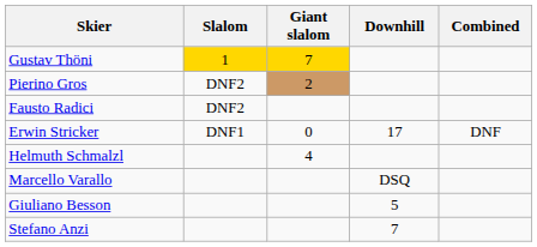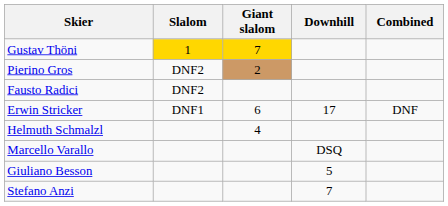Erwin Stricker | Giant slalom: 0 -> 6
